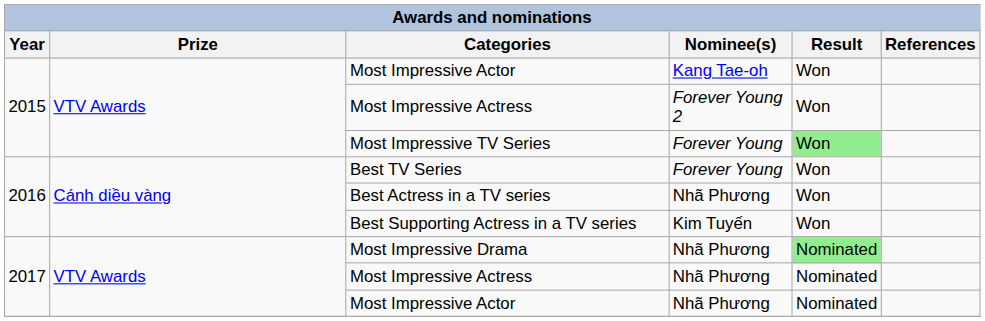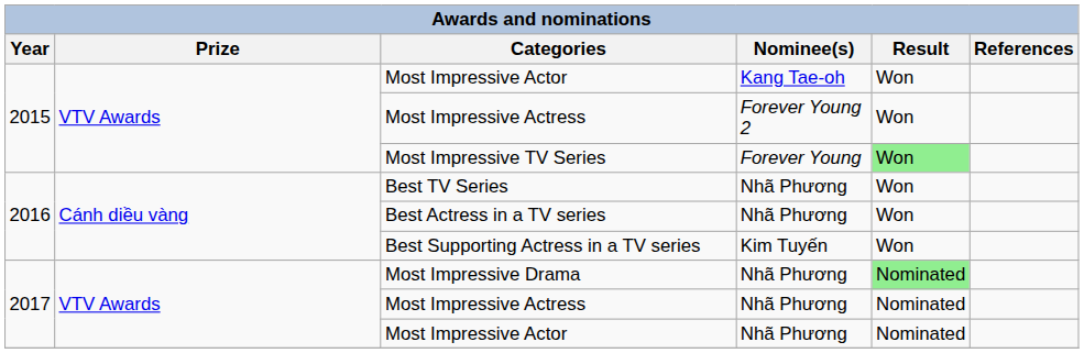Best TV Series | Nominee(s): Forever Young -> Nhã Phương
